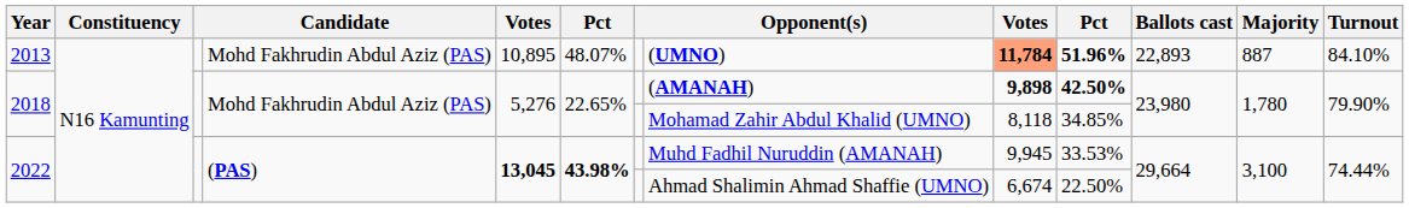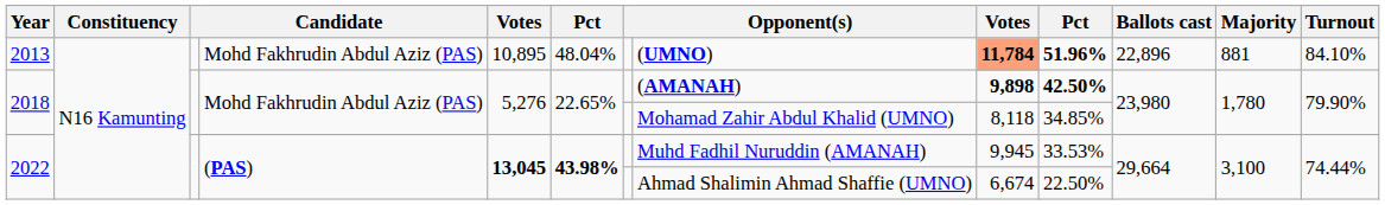2013 | column 6: 48.07% -> 48.04%
2013 | Ballots cast: 22,893 -> 22,896
2013 | Majority: 887 -> 881
